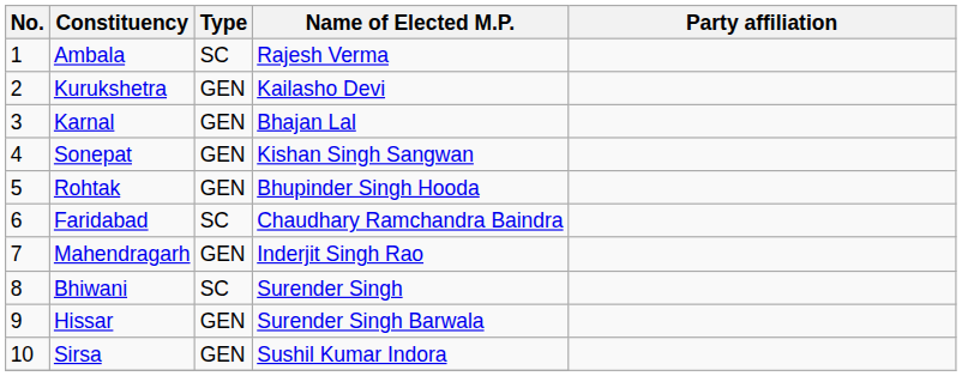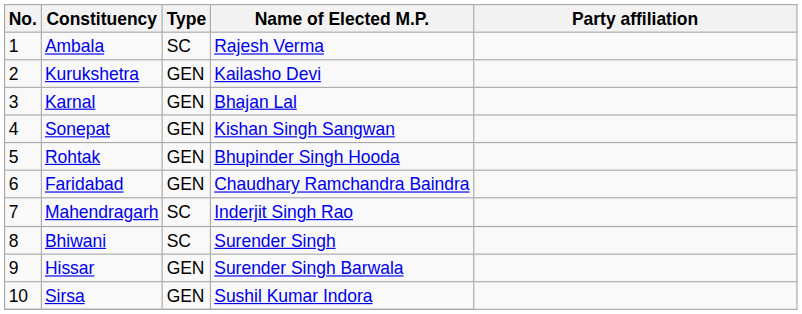Faridabad | Type: SC -> GEN
Mahendragarh | Type: GEN -> SC
